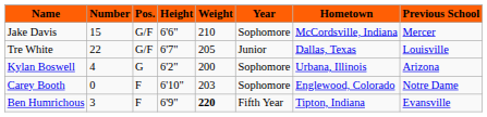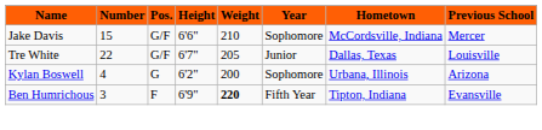- row: Carey Booth | 0 | F | 6'10" | 203 | Sophomore | Englewood, Colorado | Notre Dame
